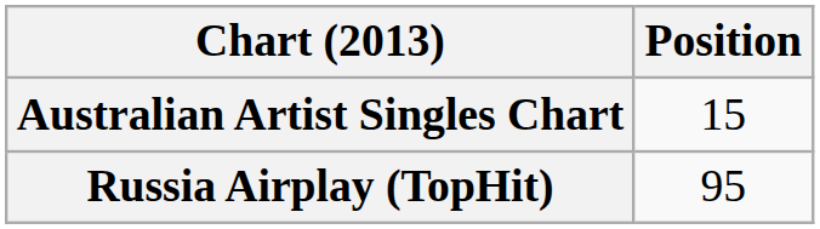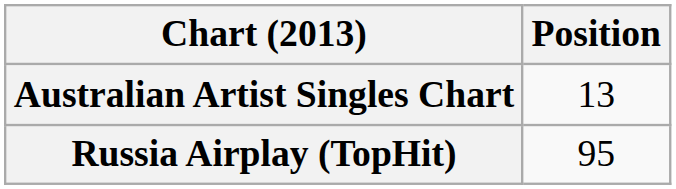Australian Artist Singles Chart | Position: 15 -> 13
